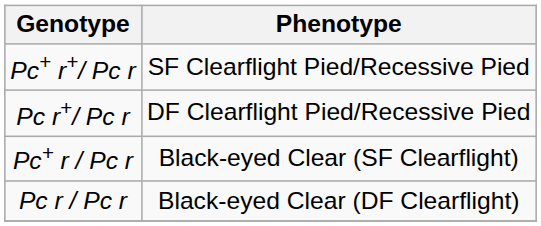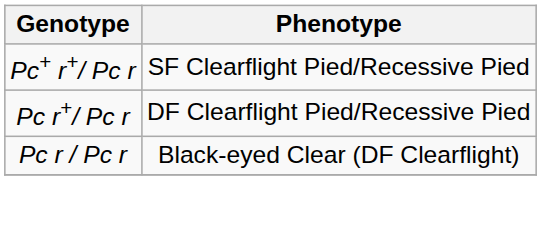- row: Pc+ r / Pc r | Black-eyed Clear (SF Clearflight)
